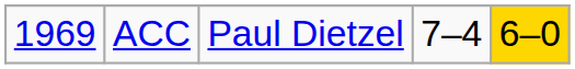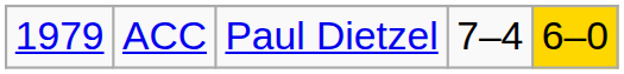ACC | column 1: 1969 -> 1979
